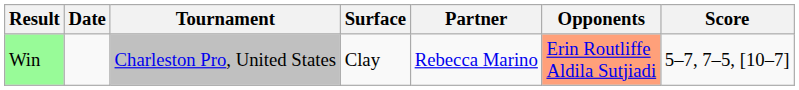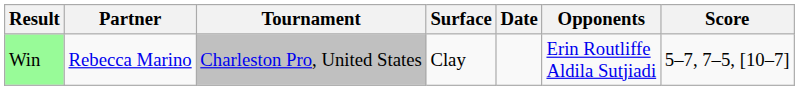columns swapped: Date <-> Partner
Win | Opponents: lightsalmon background -> no background
